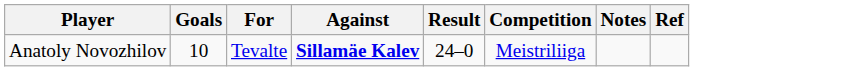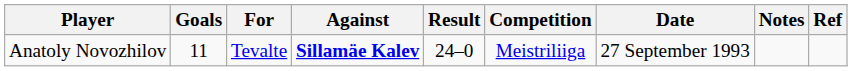+ column: Date | 27 September 1993
Anatoly Novozhilov | Goals: 10 -> 11
